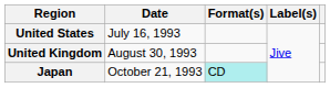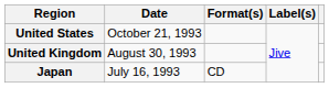United States | Date: July 16, 1993 -> October 21, 1993
Japan | Date: October 21, 1993 -> July 16, 1993
Japan | Format(s): paleturquoise background -> no background
